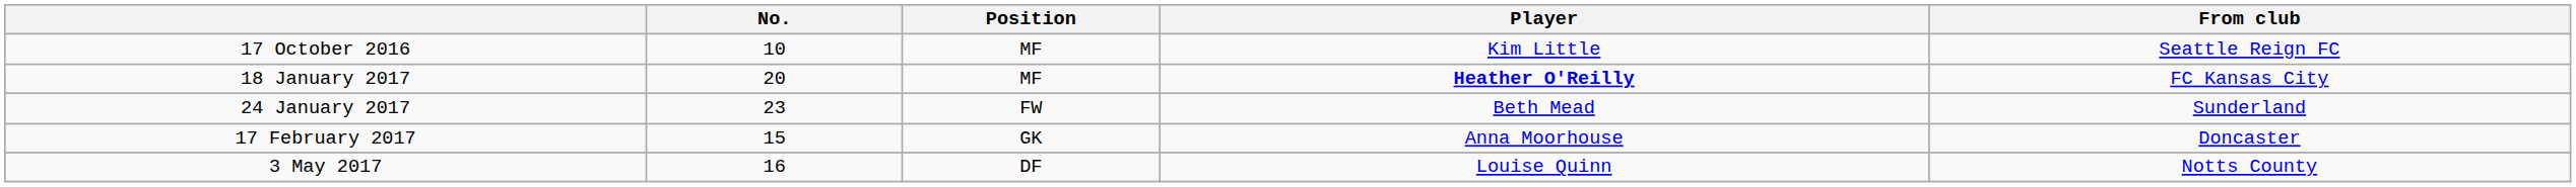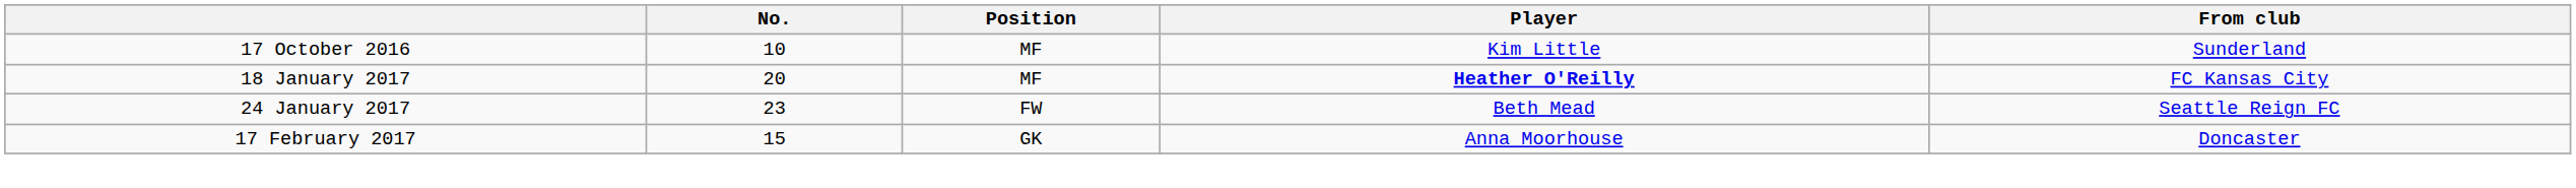17 October 2016 | From club: Seattle Reign FC -> Sunderland
24 January 2017 | From club: Sunderland -> Seattle Reign FC
- row: 3 May 2017 | 16 | DF | Louise Quinn | Notts County
